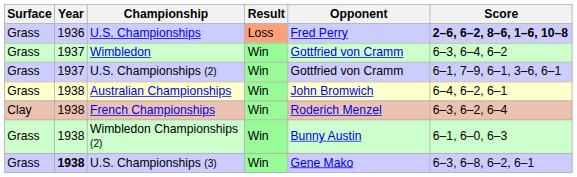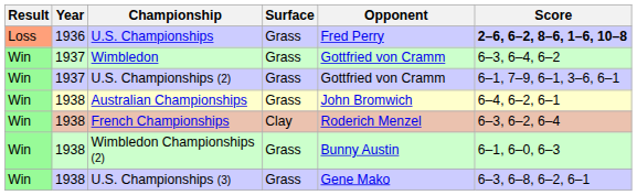columns swapped: Result <-> Surface
U.S. Championships (3) | Year: bold -> normal
